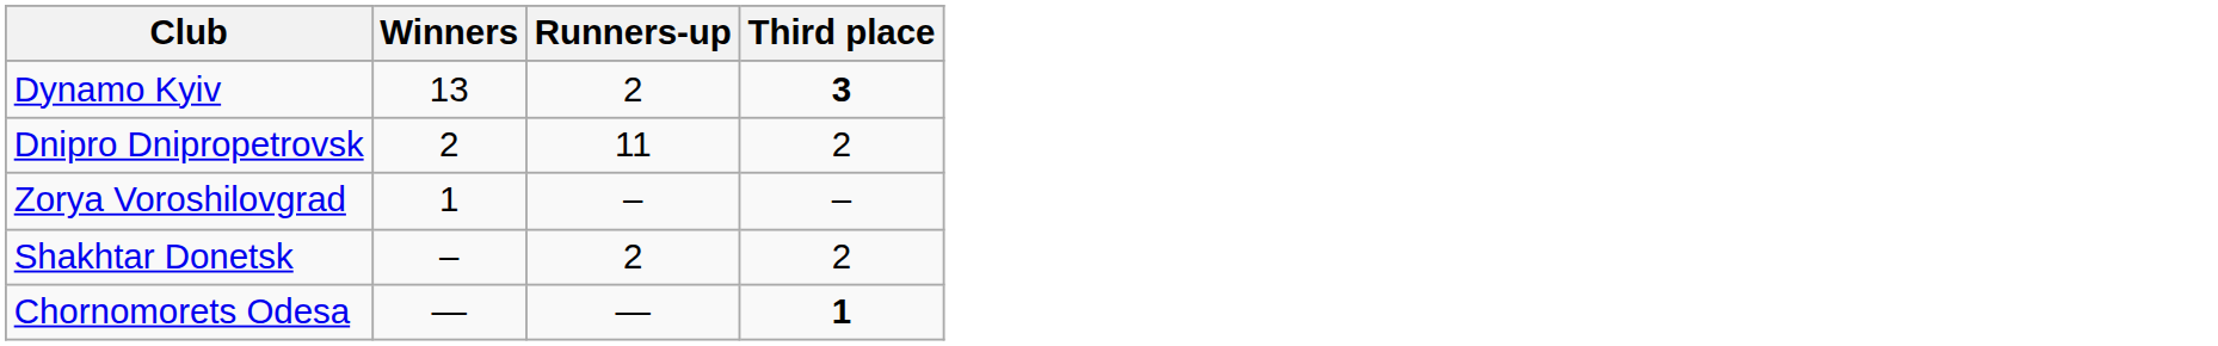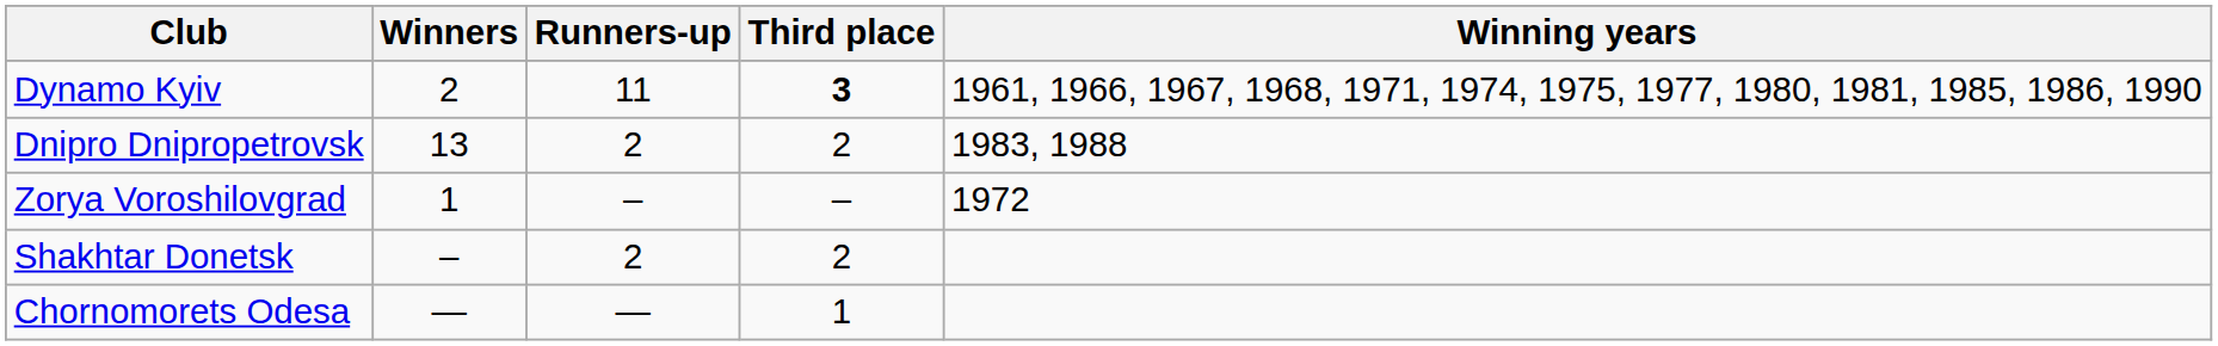+ column: Winning years | 1961, 1966, 1967, 1968, 1971, 1974, 1975, 1977, 1980, 1981, 1985, 1986, 1990 | 1983, 1988 | 1972
Dynamo Kyiv | Winners: 13 -> 2
Dynamo Kyiv | Runners-up: 2 -> 11
Dnipro Dnipropetrovsk | Winners: 2 -> 13
Dnipro Dnipropetrovsk | Runners-up: 11 -> 2
Chornomorets Odesa | Third place: bold -> normal
